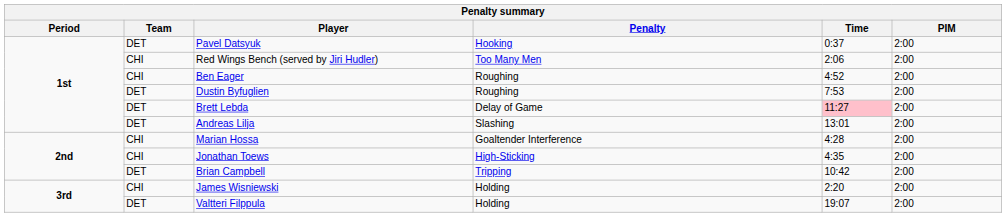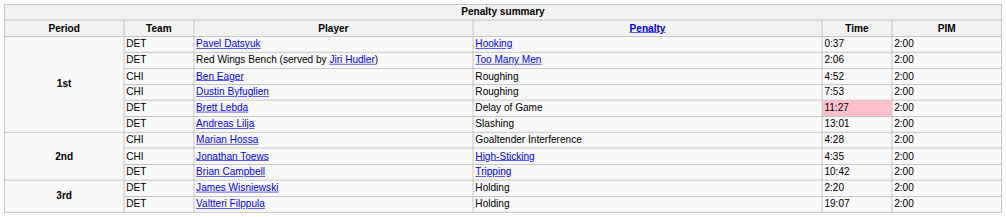Red Wings Bench (served by Jiri Hudler) | Team: CHI -> DET
Dustin Byfuglien | Team: DET -> CHI
James Wisniewski | Team: CHI -> DET
